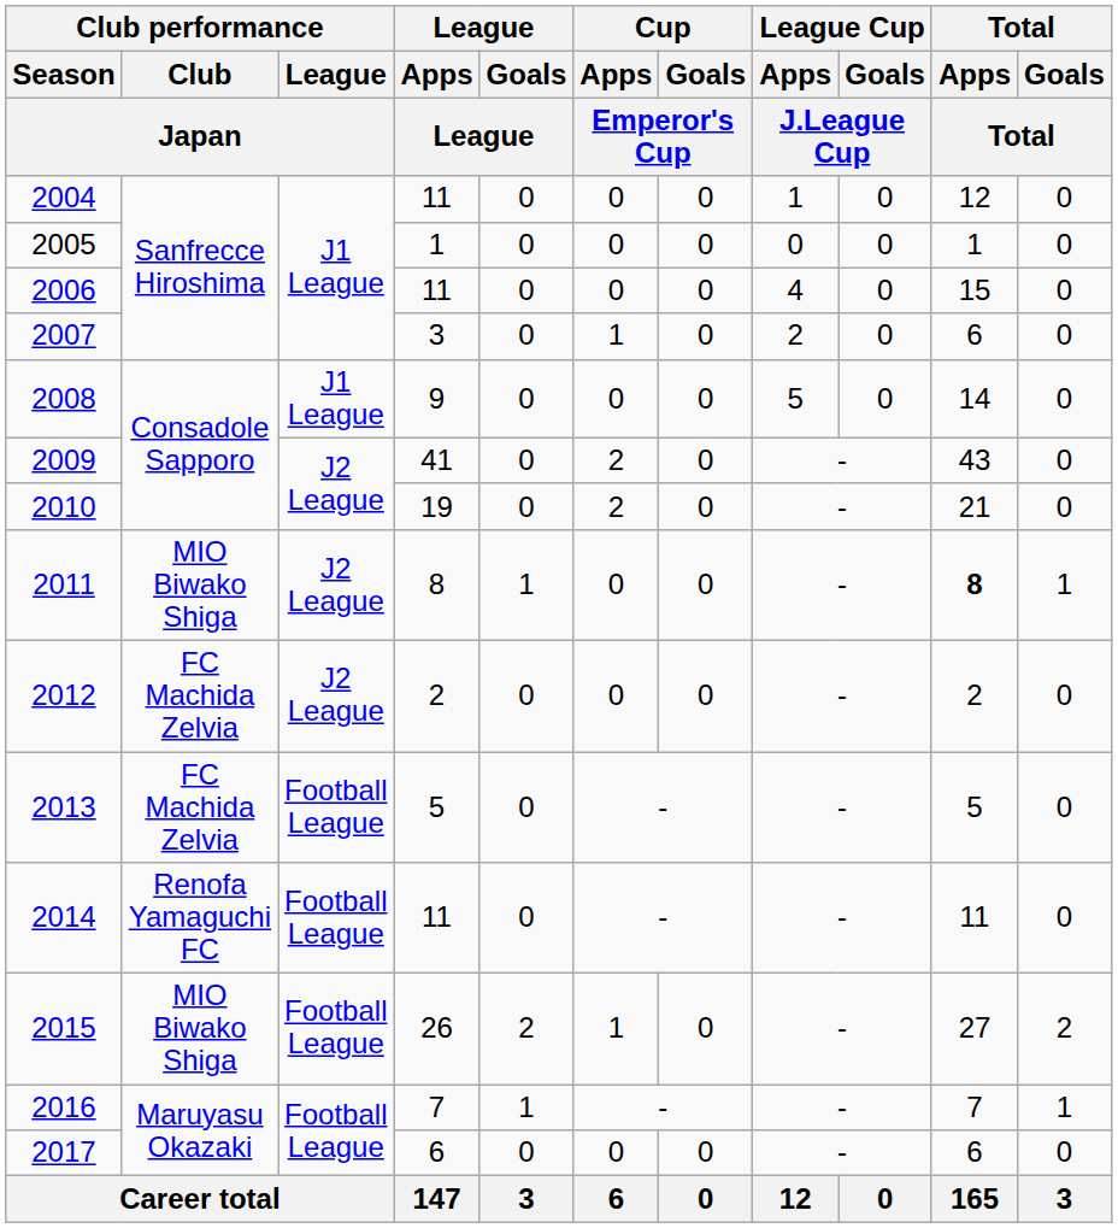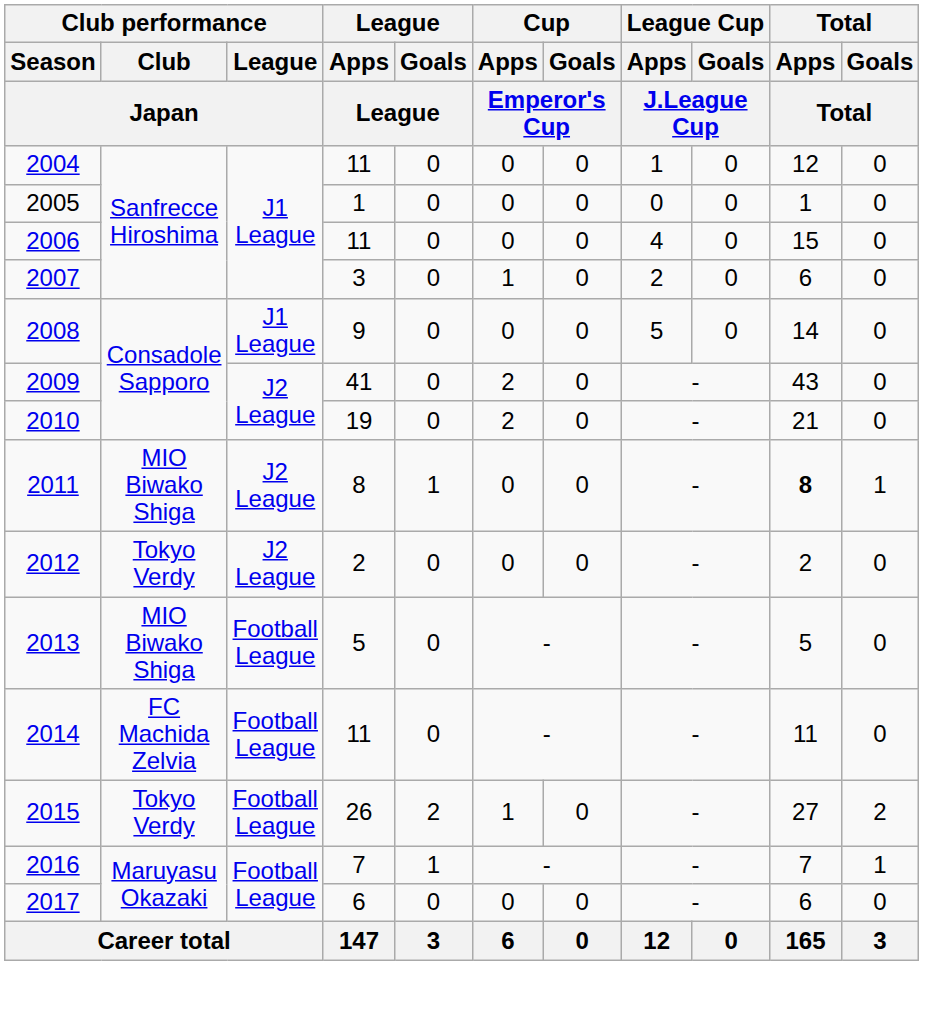2012 | Club performance / Club / Japan: FC Machida Zelvia -> Tokyo Verdy
2013 | Club performance / Club / Japan: FC Machida Zelvia -> MIO Biwako Shiga
2014 | Club performance / Club / Japan: Renofa Yamaguchi FC -> FC Machida Zelvia
2015 | Club performance / Club / Japan: MIO Biwako Shiga -> Tokyo Verdy
